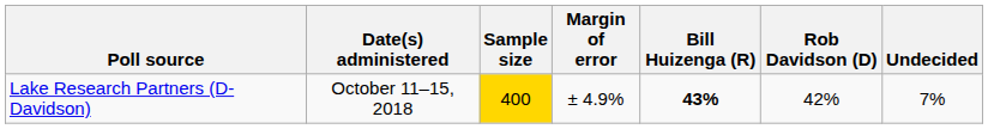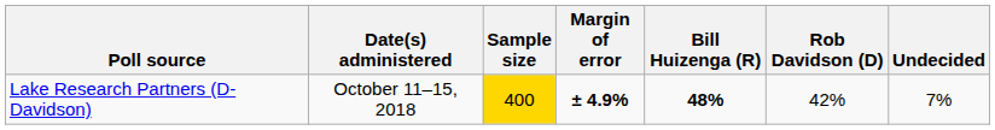Lake Research Partners (D-Davidson) | Margin of error: normal -> bold
Lake Research Partners (D-Davidson) | Bill Huizenga (R): 43% -> 48%
